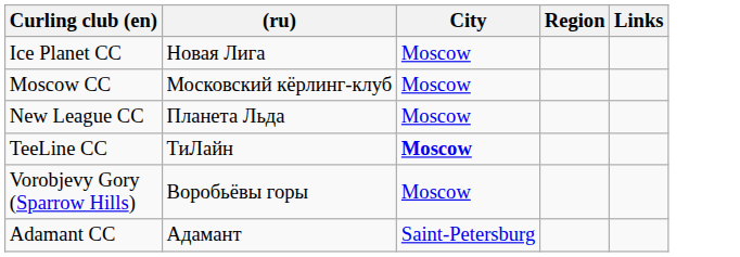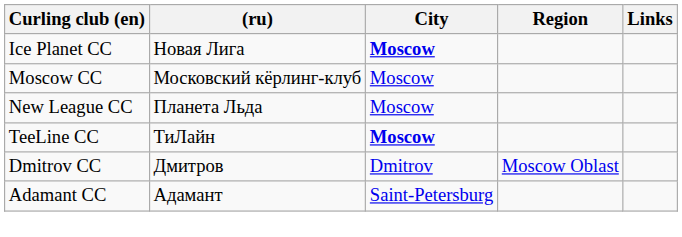Ice Planet CC | City: normal -> bold
- row: Vorobjevy Gory (Sparrow Hills) | Воробьёвы горы | Moscow
+ row: Dmitrov CC | Дмитров | Dmitrov | Moscow Oblast
